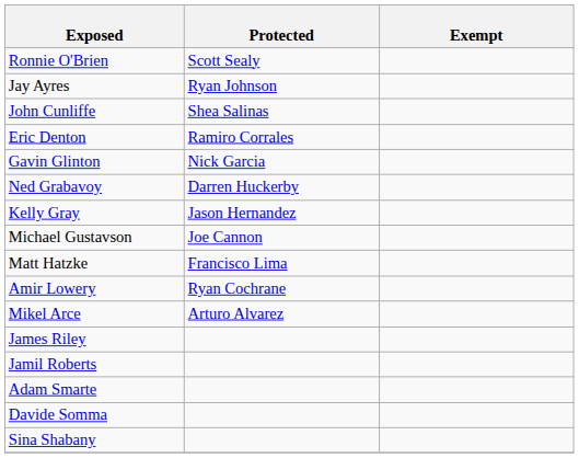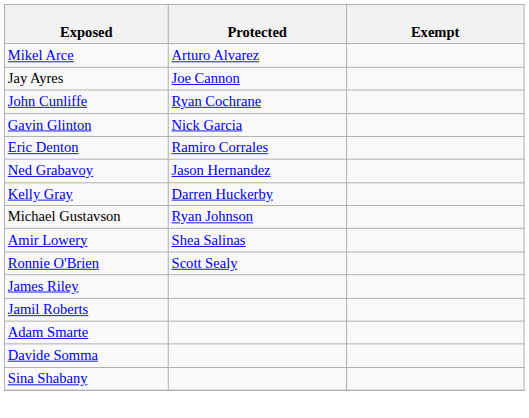rows swapped: Mikel Arce <-> Ronnie O'Brien
Jay Ayres | Protected: Ryan Johnson -> Joe Cannon
John Cunliffe | Protected: Shea Salinas -> Ryan Cochrane
rows swapped: Eric Denton <-> Gavin Glinton
Ned Grabavoy | Protected: Darren Huckerby -> Jason Hernandez
Kelly Gray | Protected: Jason Hernandez -> Darren Huckerby
Michael Gustavson | Protected: Joe Cannon -> Ryan Johnson
- row: Matt Hatzke | Francisco Lima
Amir Lowery | Protected: Ryan Cochrane -> Shea Salinas
